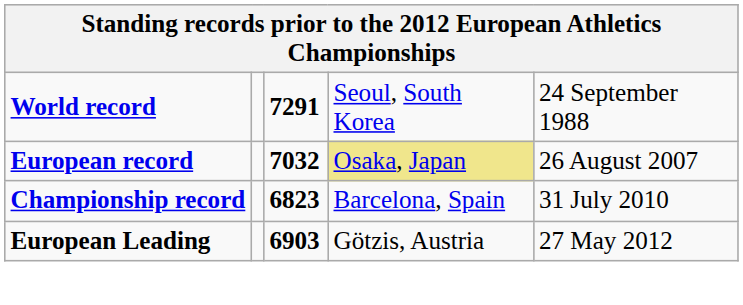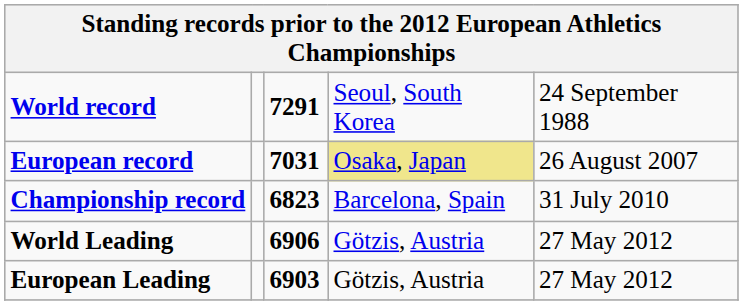European record | column 3: 7032 -> 7031
+ row: World Leading | 6906 | Götzis, Austria | 27 May 2012
